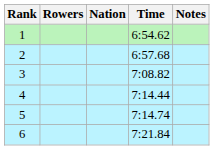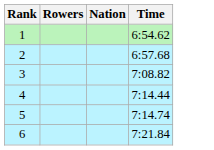- column: Notes
